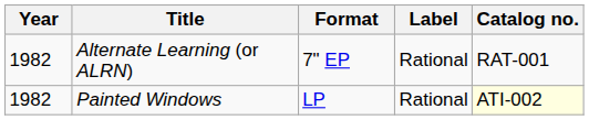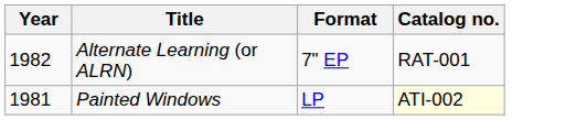- column: Label | Rational | Rational
Painted Windows | Year: 1982 -> 1981
